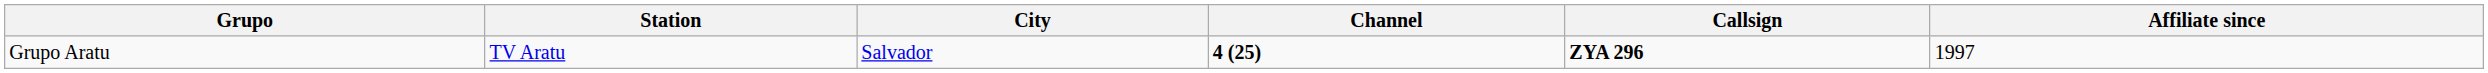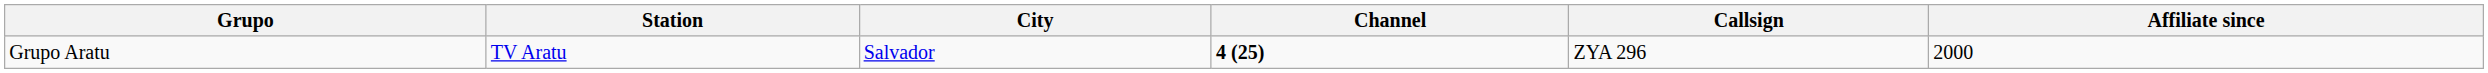Grupo Aratu | Callsign: bold -> normal
Grupo Aratu | Affiliate since: 1997 -> 2000
